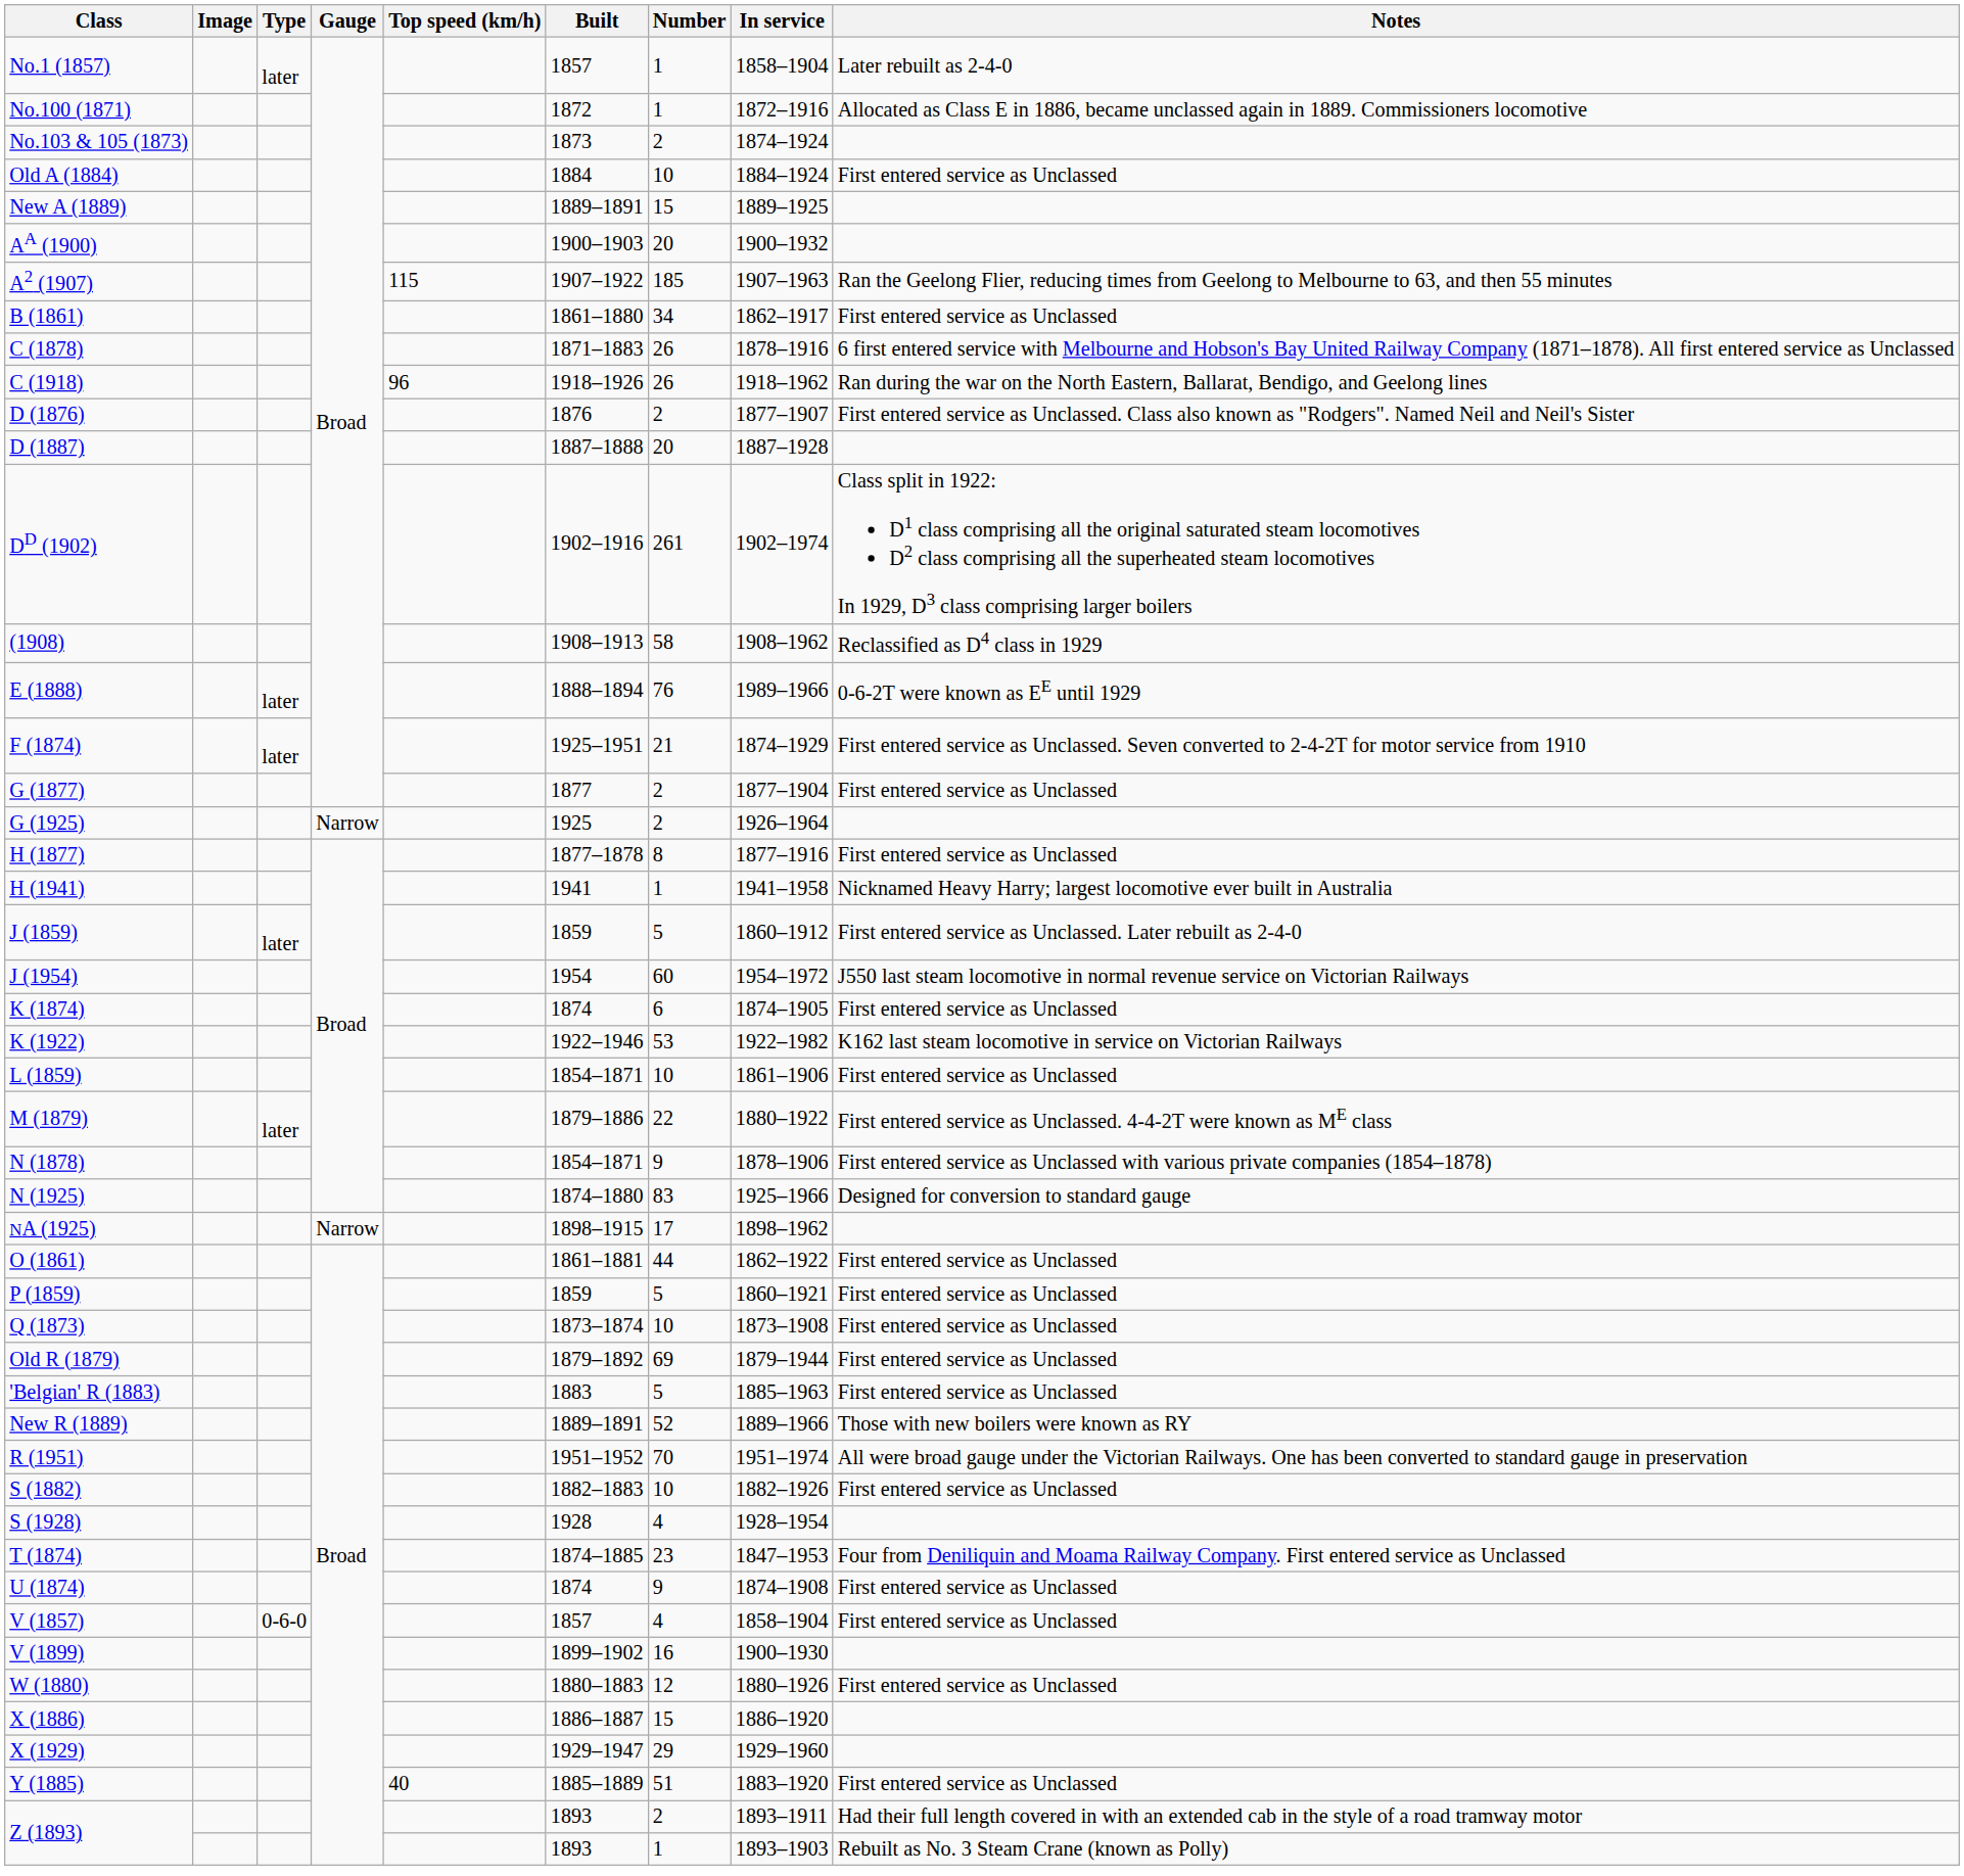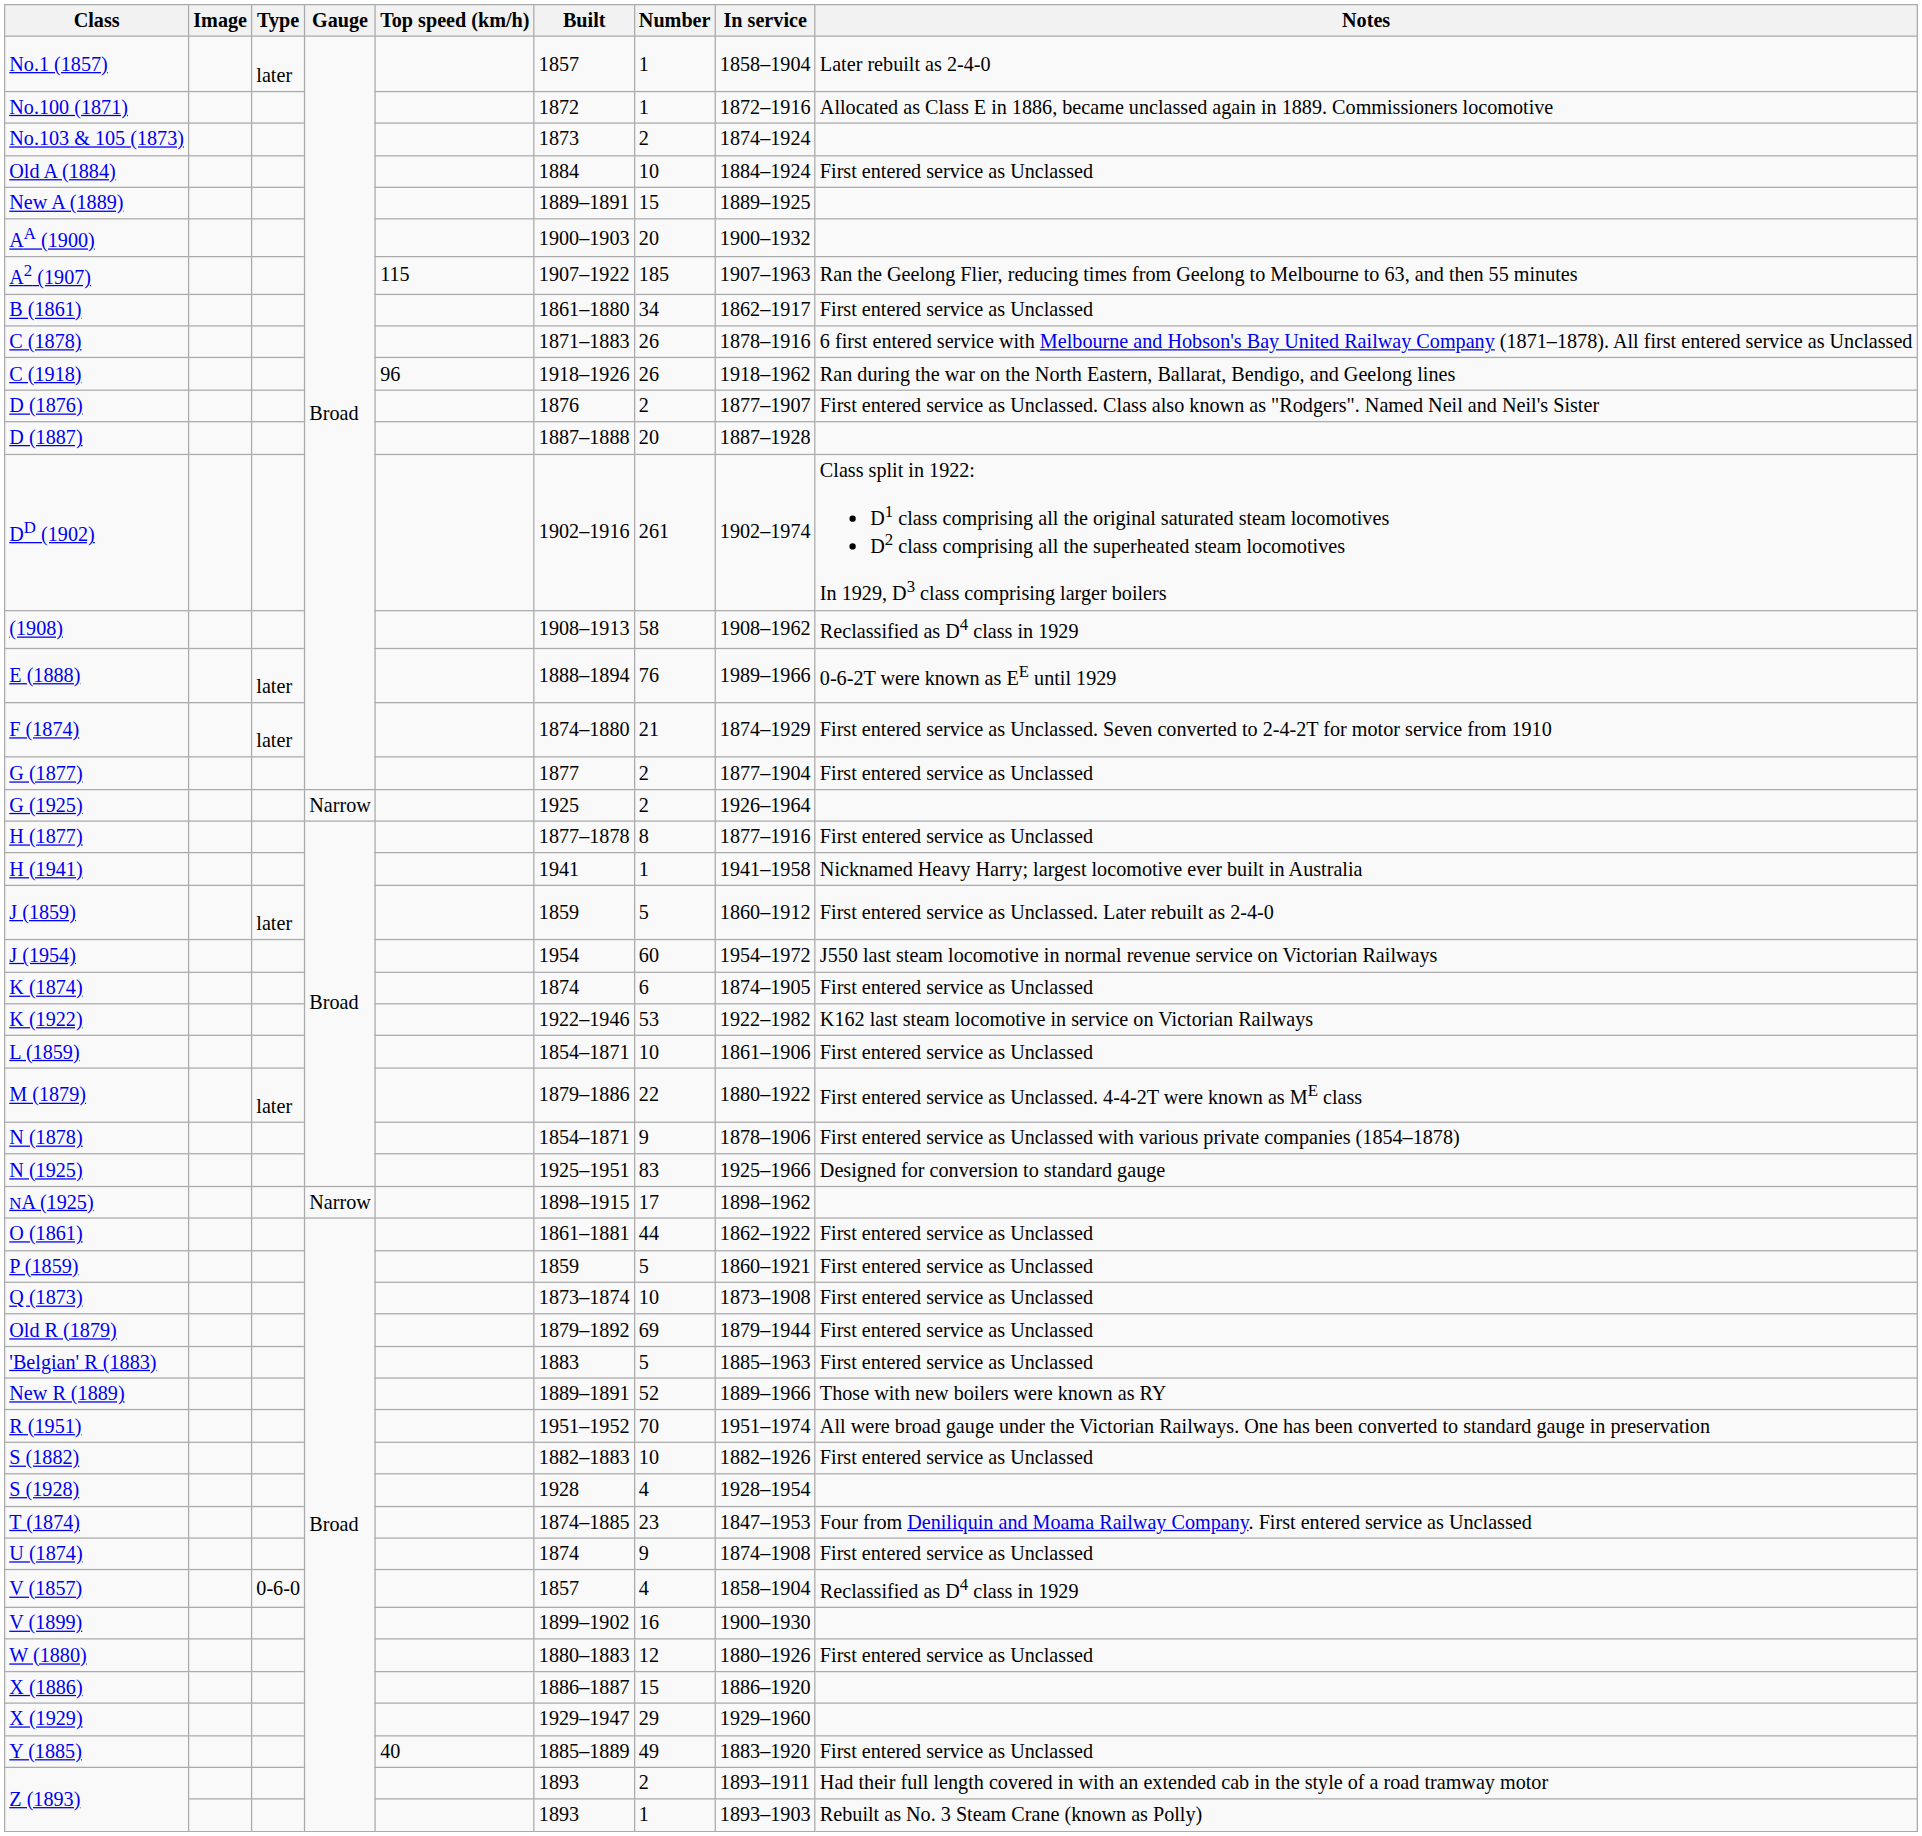F (1874) | Built: 1925–1951 -> 1874–1880
N (1925) | Built: 1874–1880 -> 1925–1951
V (1857) | Notes: First entered service as Unclassed -> Reclassified as D4 class in 1929
Y (1885) | Number: 51 -> 49
